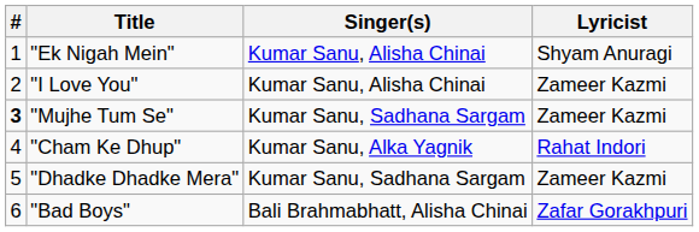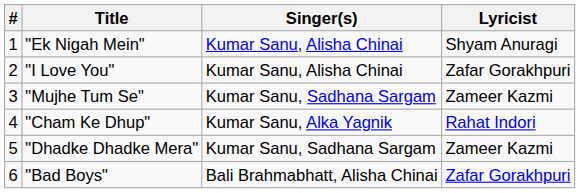"I Love You" | Lyricist: Zameer Kazmi -> Zafar Gorakhpuri
"Mujhe Tum Se" | #: bold -> normal
